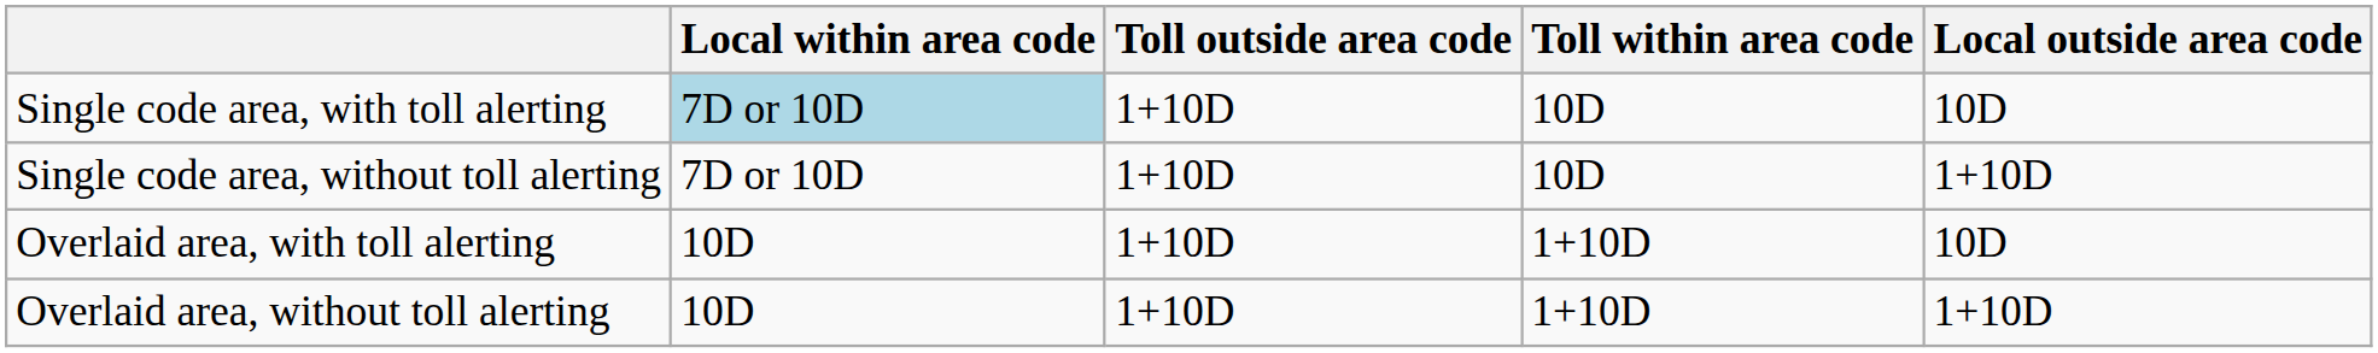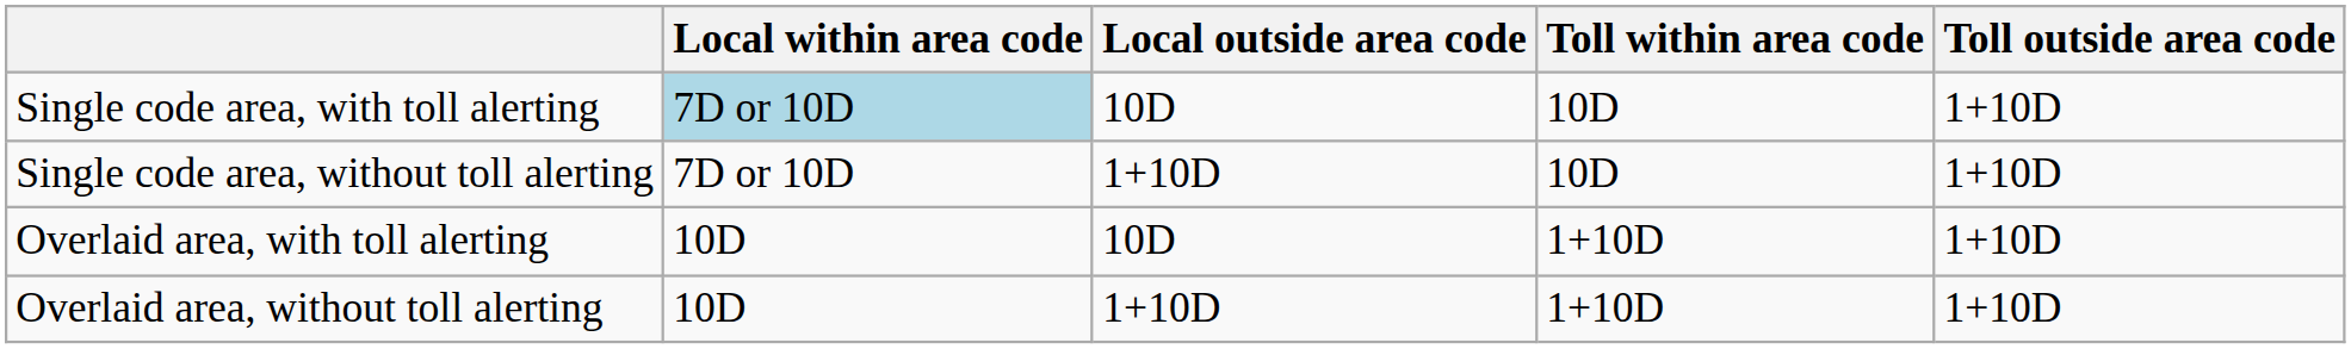columns swapped: Local outside area code <-> Toll outside area code
